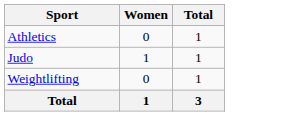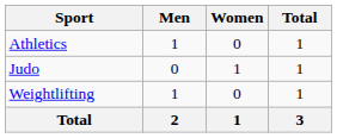+ column: Men | 1 | 0 | 1 | 2
